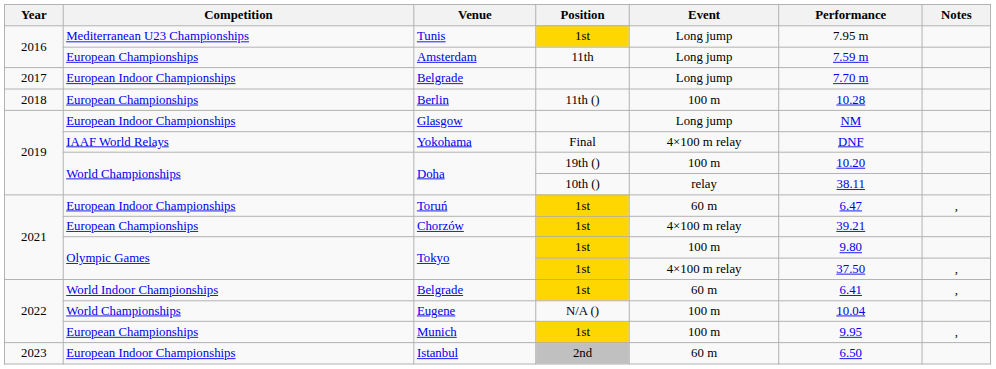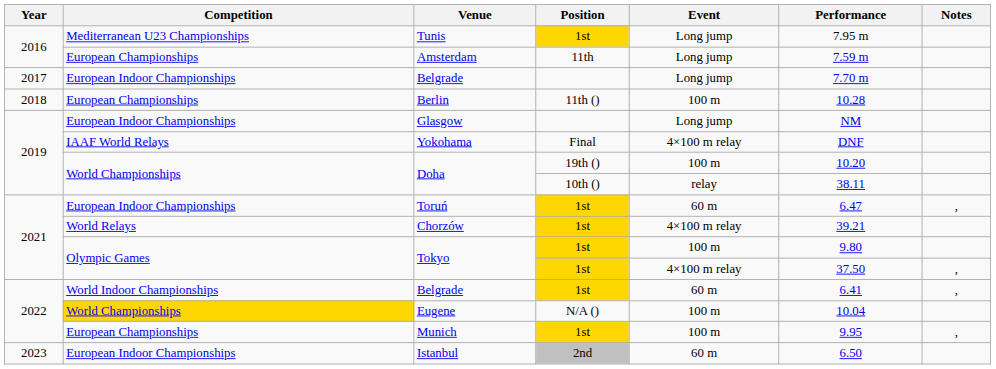Chorzów | Competition: European Championships -> World Relays
Eugene | Competition: no background -> gold background
